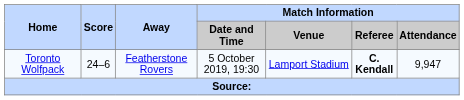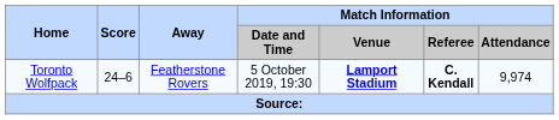Toronto Wolfpack | Match Information / Venue: normal -> bold
Toronto Wolfpack | Match Information / Attendance: 9,947 -> 9,974
